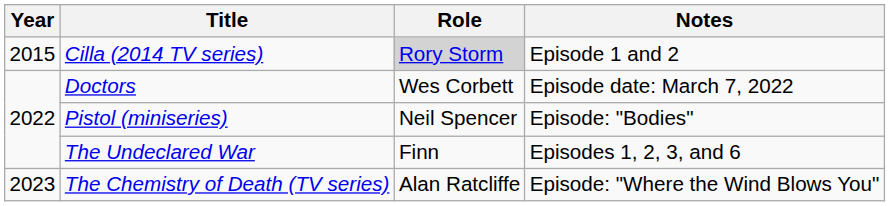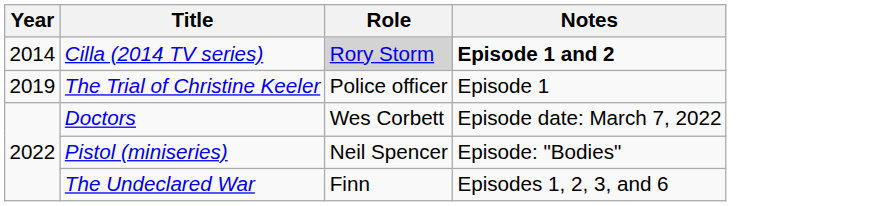Cilla (2014 TV series) | Year: 2015 -> 2014
Cilla (2014 TV series) | Notes: normal -> bold
+ row: 2019 | The Trial of Christine Keeler | Police officer | Episode 1
- row: 2023 | The Chemistry of Death (TV series) | Alan Ratcliffe | Episode: "Where the Wind Blows You"
